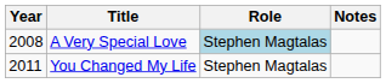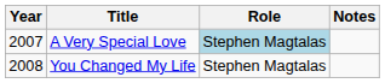A Very Special Love | Year: 2008 -> 2007
You Changed My Life | Year: 2011 -> 2008
